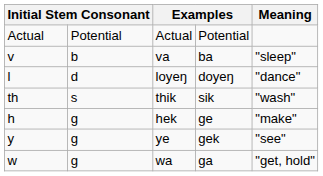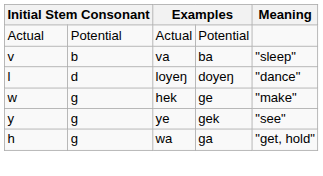- row: th | s | thik | sik | "wash"
hek | column 1: h -> w
wa | column 1: w -> h
